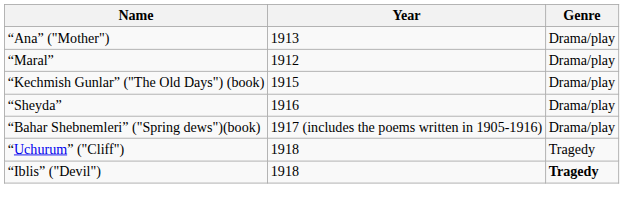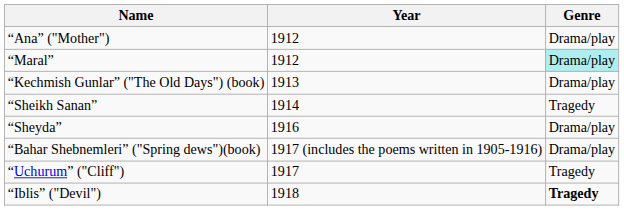“Ana” ("Mother") | Year: 1913 -> 1912
“Maral” | Genre: no background -> paleturquoise background
“Kechmish Gunlar” ("The Old Days") (book) | Year: 1915 -> 1913
+ row: “Sheikh Sanan” | 1914 | Tragedy
“Uchurum” ("Cliff") | Year: 1918 -> 1917
